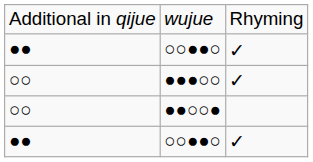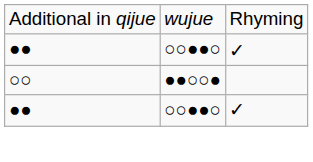- row: ○○ | ●●●○○ | ✓
